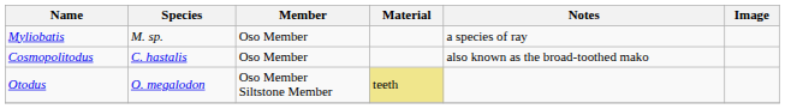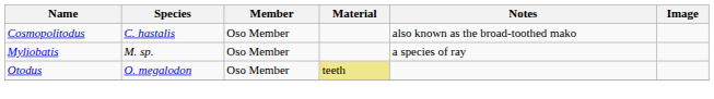rows swapped: Cosmopolitodus <-> Myliobatis
Otodus | Member: Oso Member Siltstone Member -> Oso Member
